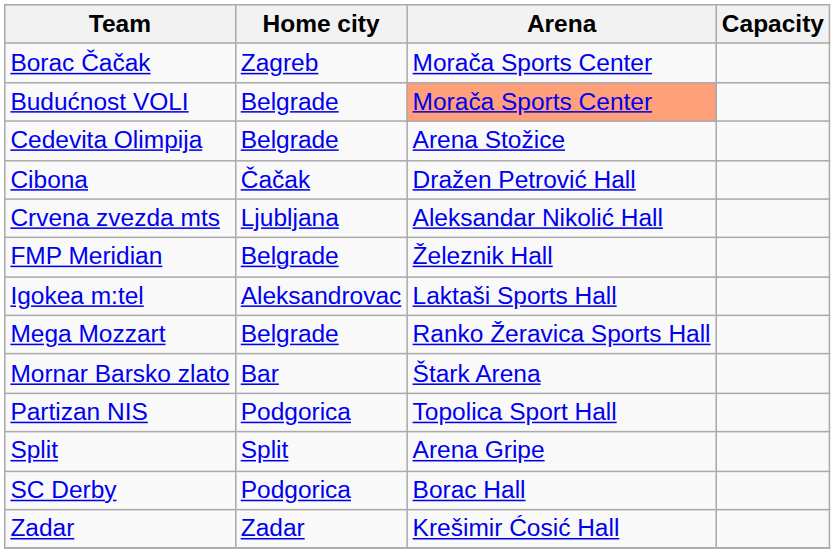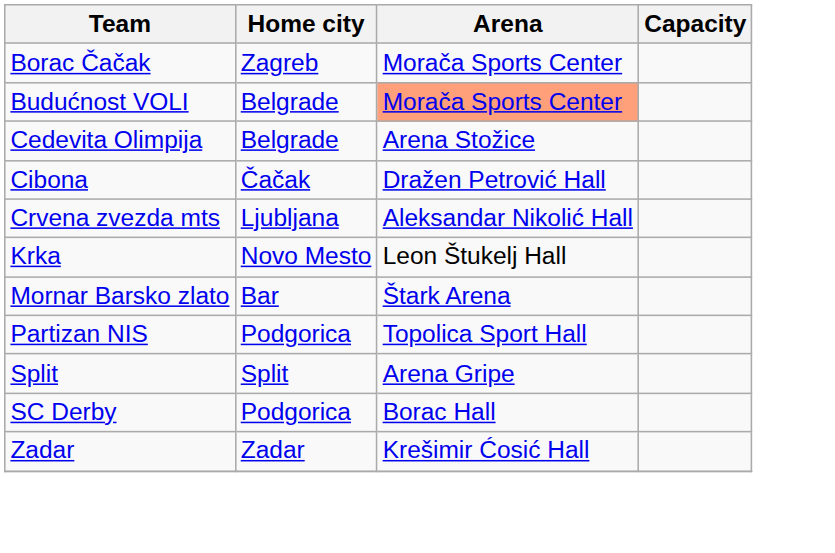- row: FMP Meridian | Belgrade | Železnik Hall
- row: Igokea m:tel | Aleksandrovac | Laktaši Sports Hall
+ row: Krka | Novo Mesto | Leon Štukelj Hall
- row: Mega Mozzart | Belgrade | Ranko Žeravica Sports Hall
